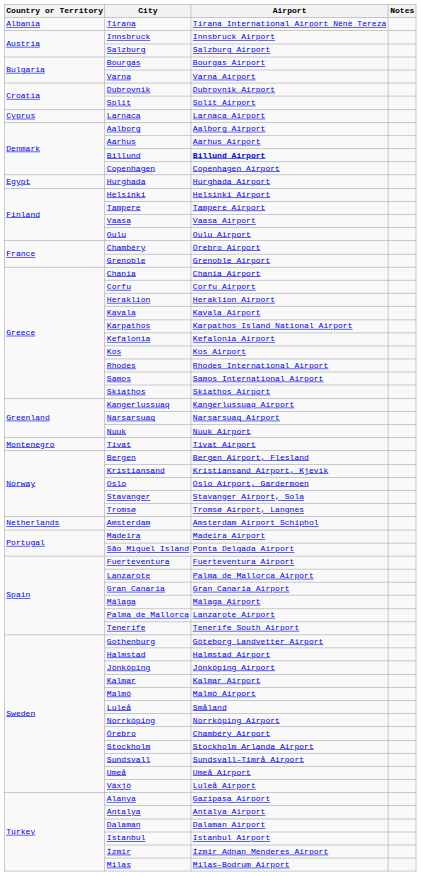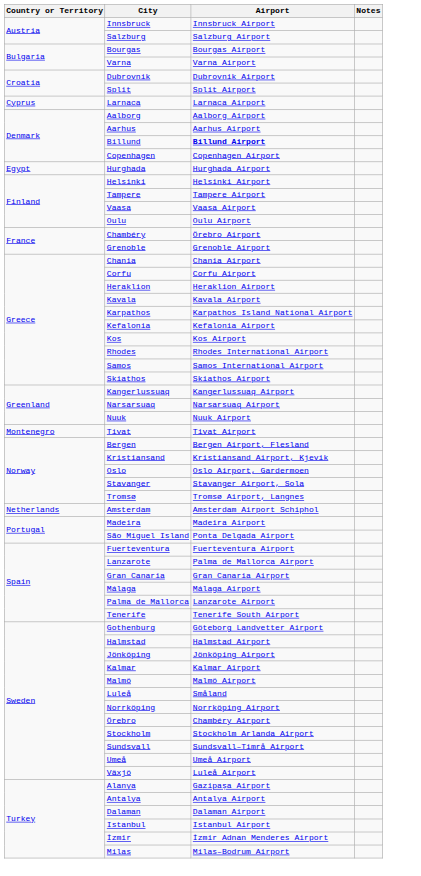- row: Albania | Tirana | Tirana International Airport Nënë Tereza
